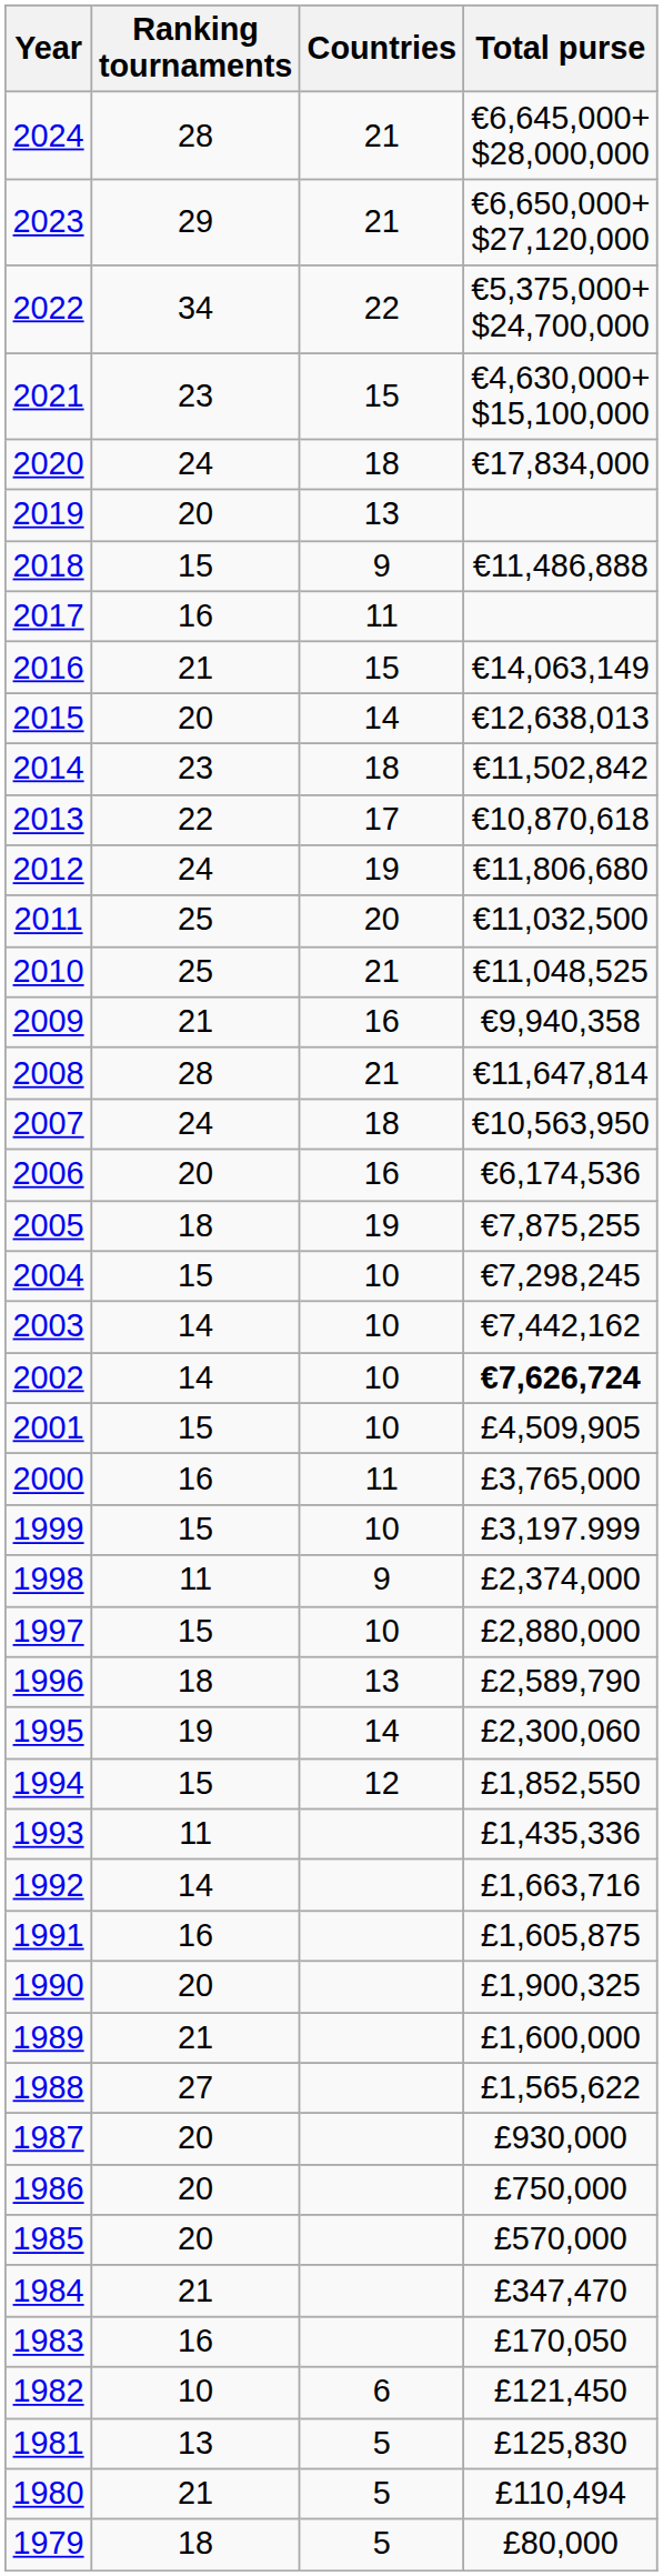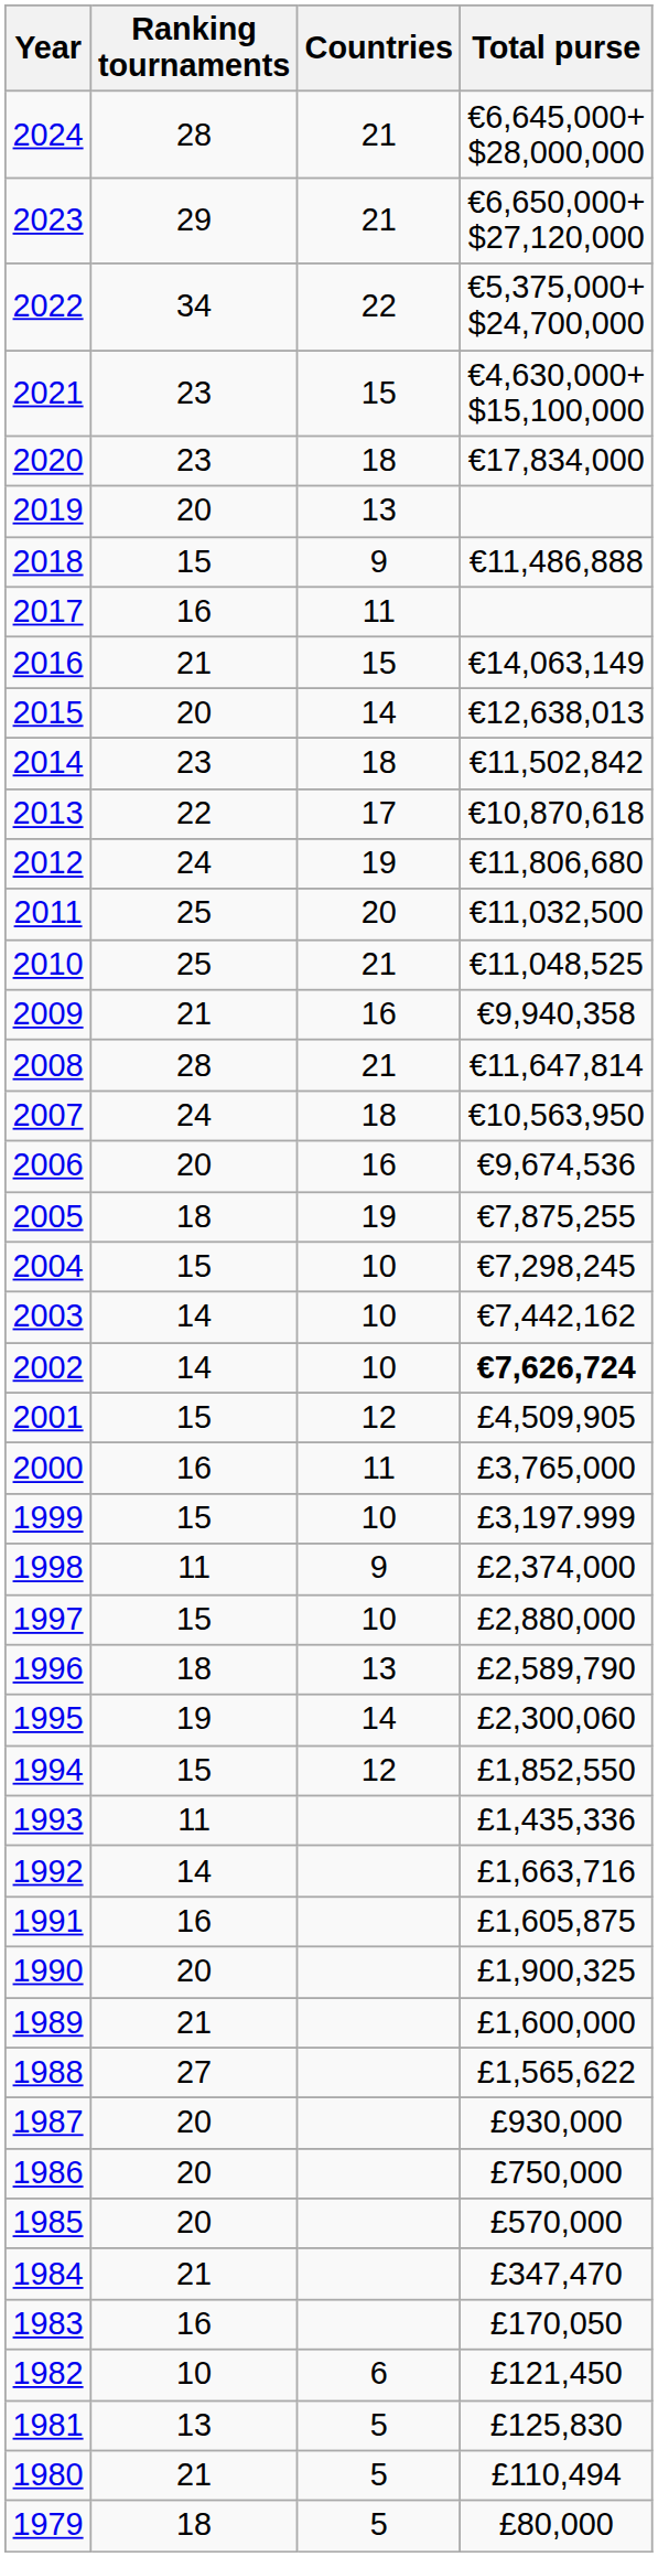2020 | Ranking tournaments: 24 -> 23
2006 | Total purse: €6,174,536 -> €9,674,536
2001 | Countries: 10 -> 12
